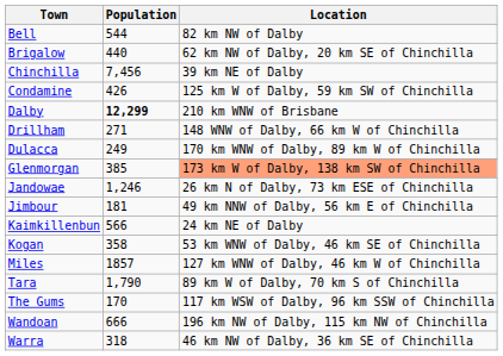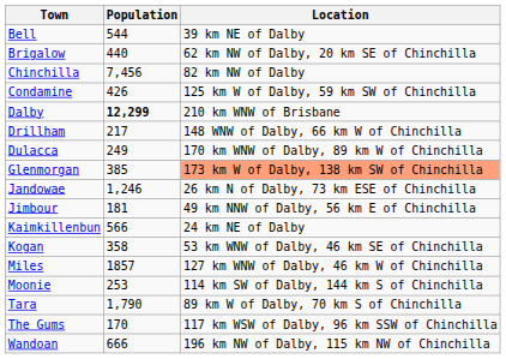Bell | Location: 82 km NW of Dalby -> 39 km NE of Dalby
Chinchilla | Location: 39 km NE of Dalby -> 82 km NW of Dalby
Drillham | Population: 271 -> 217
+ row: Moonie | 253 | 114 km SW of Dalby, 144 km S of Chinchilla
- row: Warra | 318 | 46 km NW of Dalby, 36 km SE of Chinchilla
